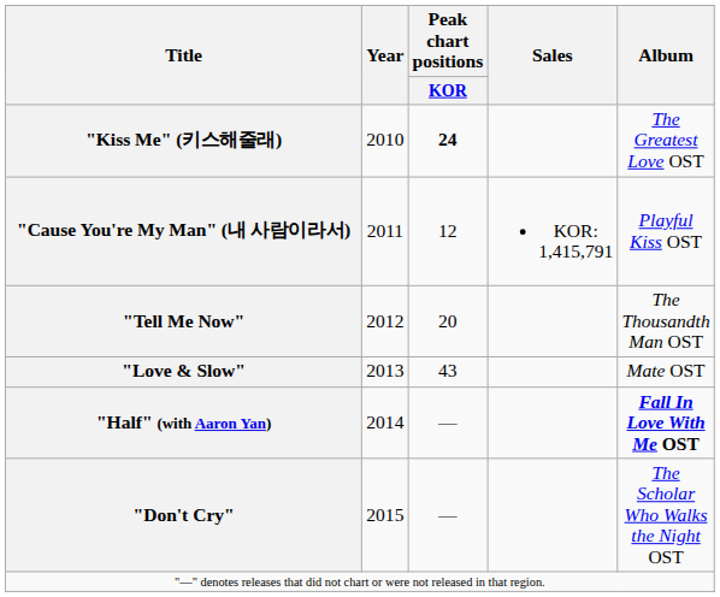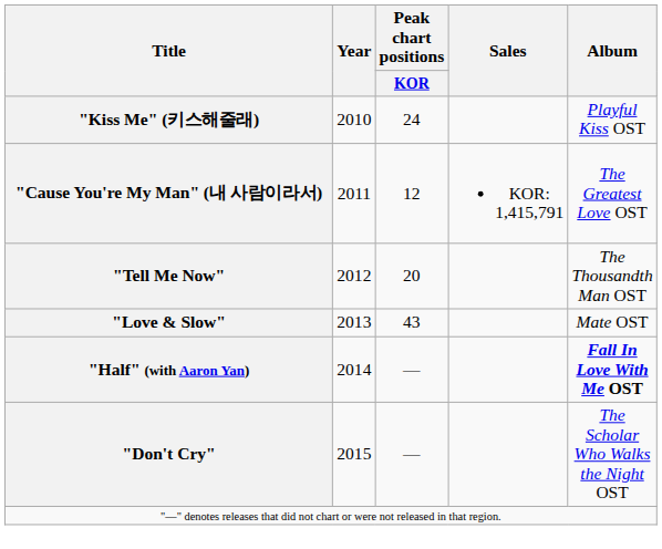"Kiss Me" (키스해줄래) | Peak chart positions / KOR: bold -> normal
"Kiss Me" (키스해줄래) | Album: The Greatest Love OST -> Playful Kiss OST
"Cause You're My Man" (내 사람이라서) | Album: Playful Kiss OST -> The Greatest Love OST
